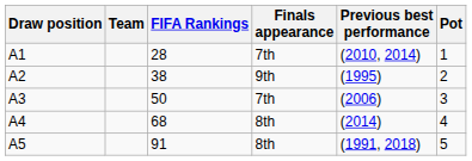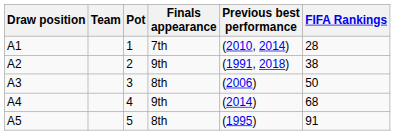columns swapped: Pot <-> FIFA Rankings
A2 | Previous best performance: (1995) -> (1991, 2018)
A3 | Finals appearance: 7th -> 8th
A4 | Finals appearance: 8th -> 9th
A5 | Previous best performance: (1991, 2018) -> (1995)
